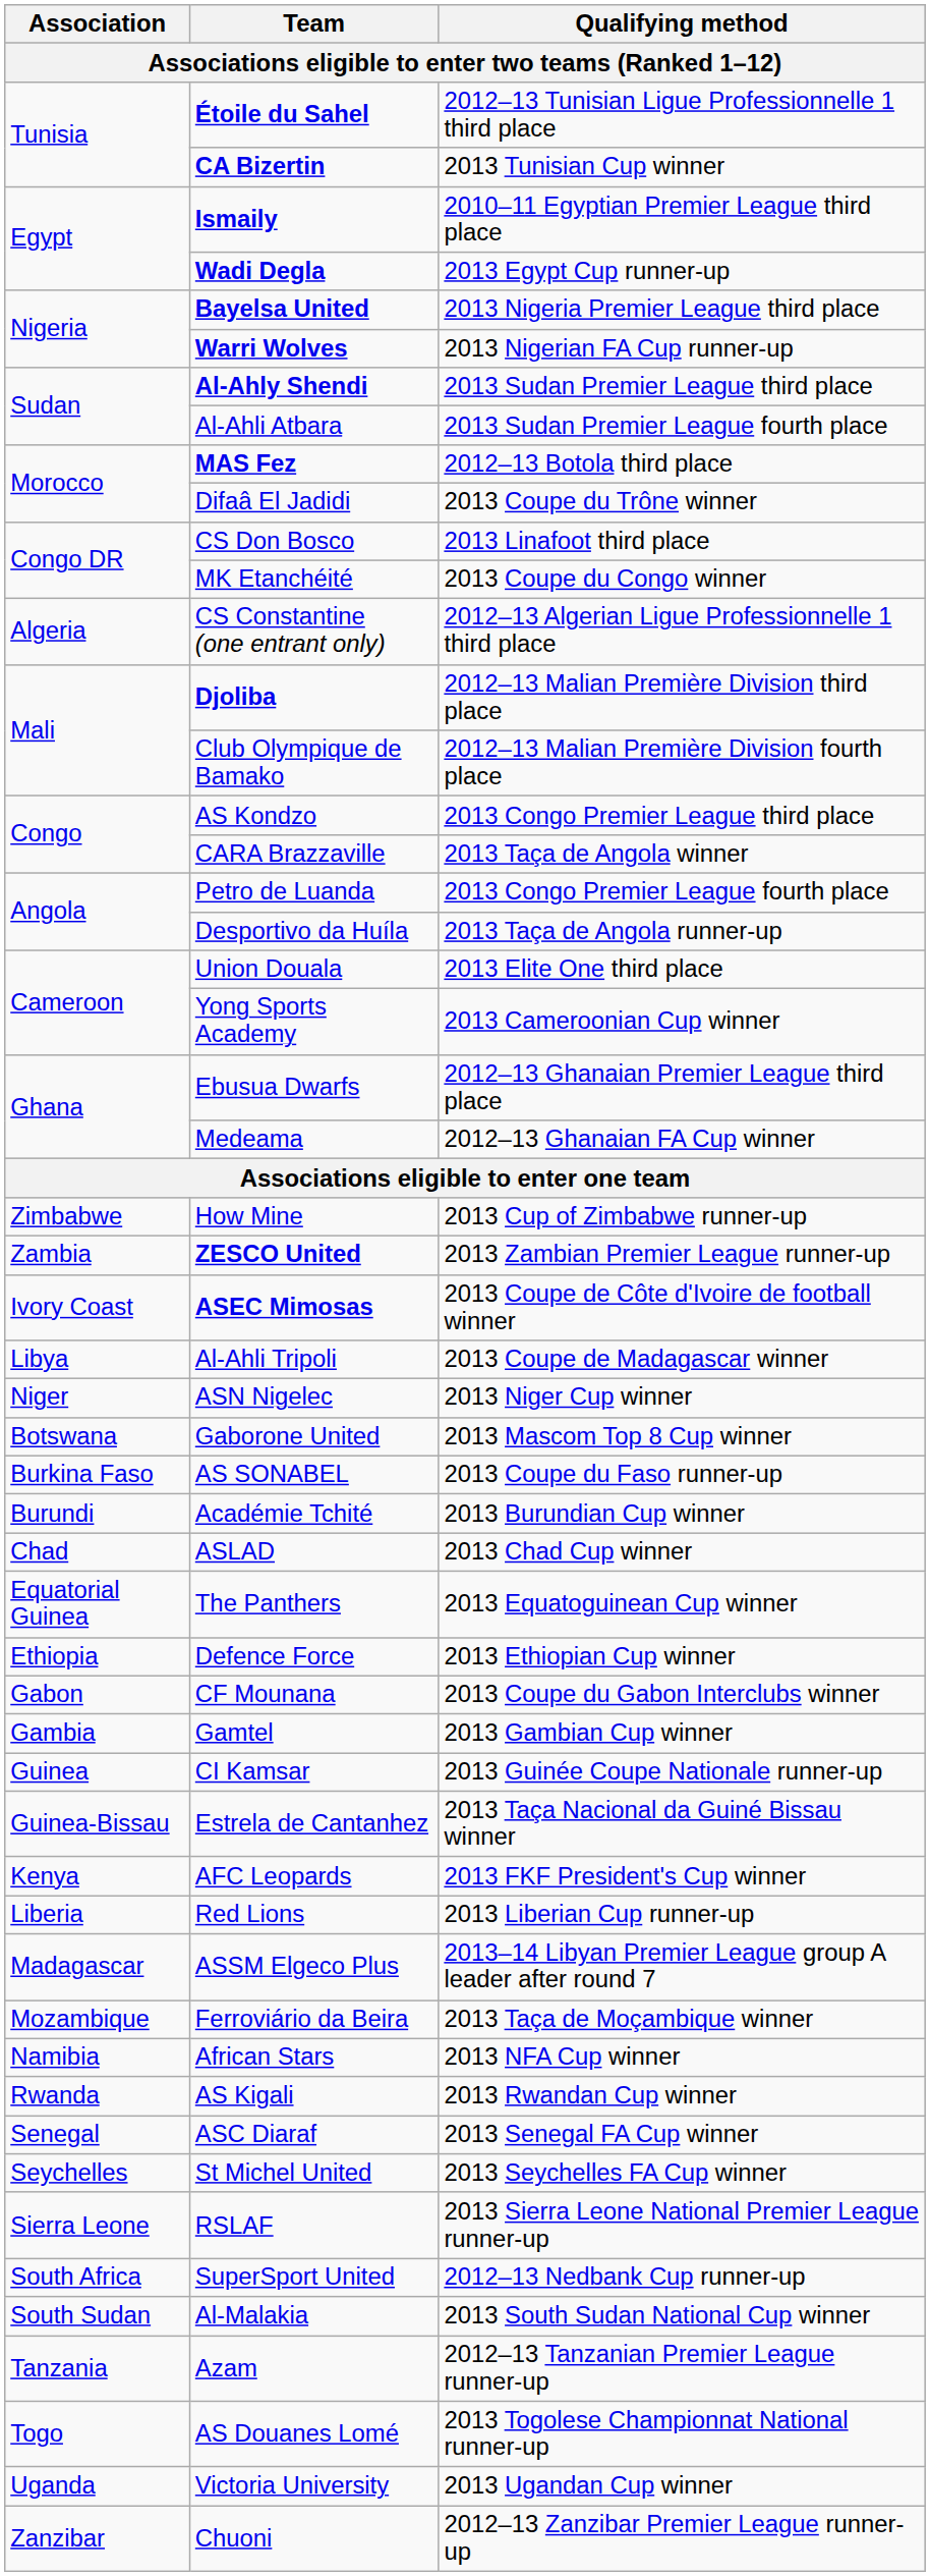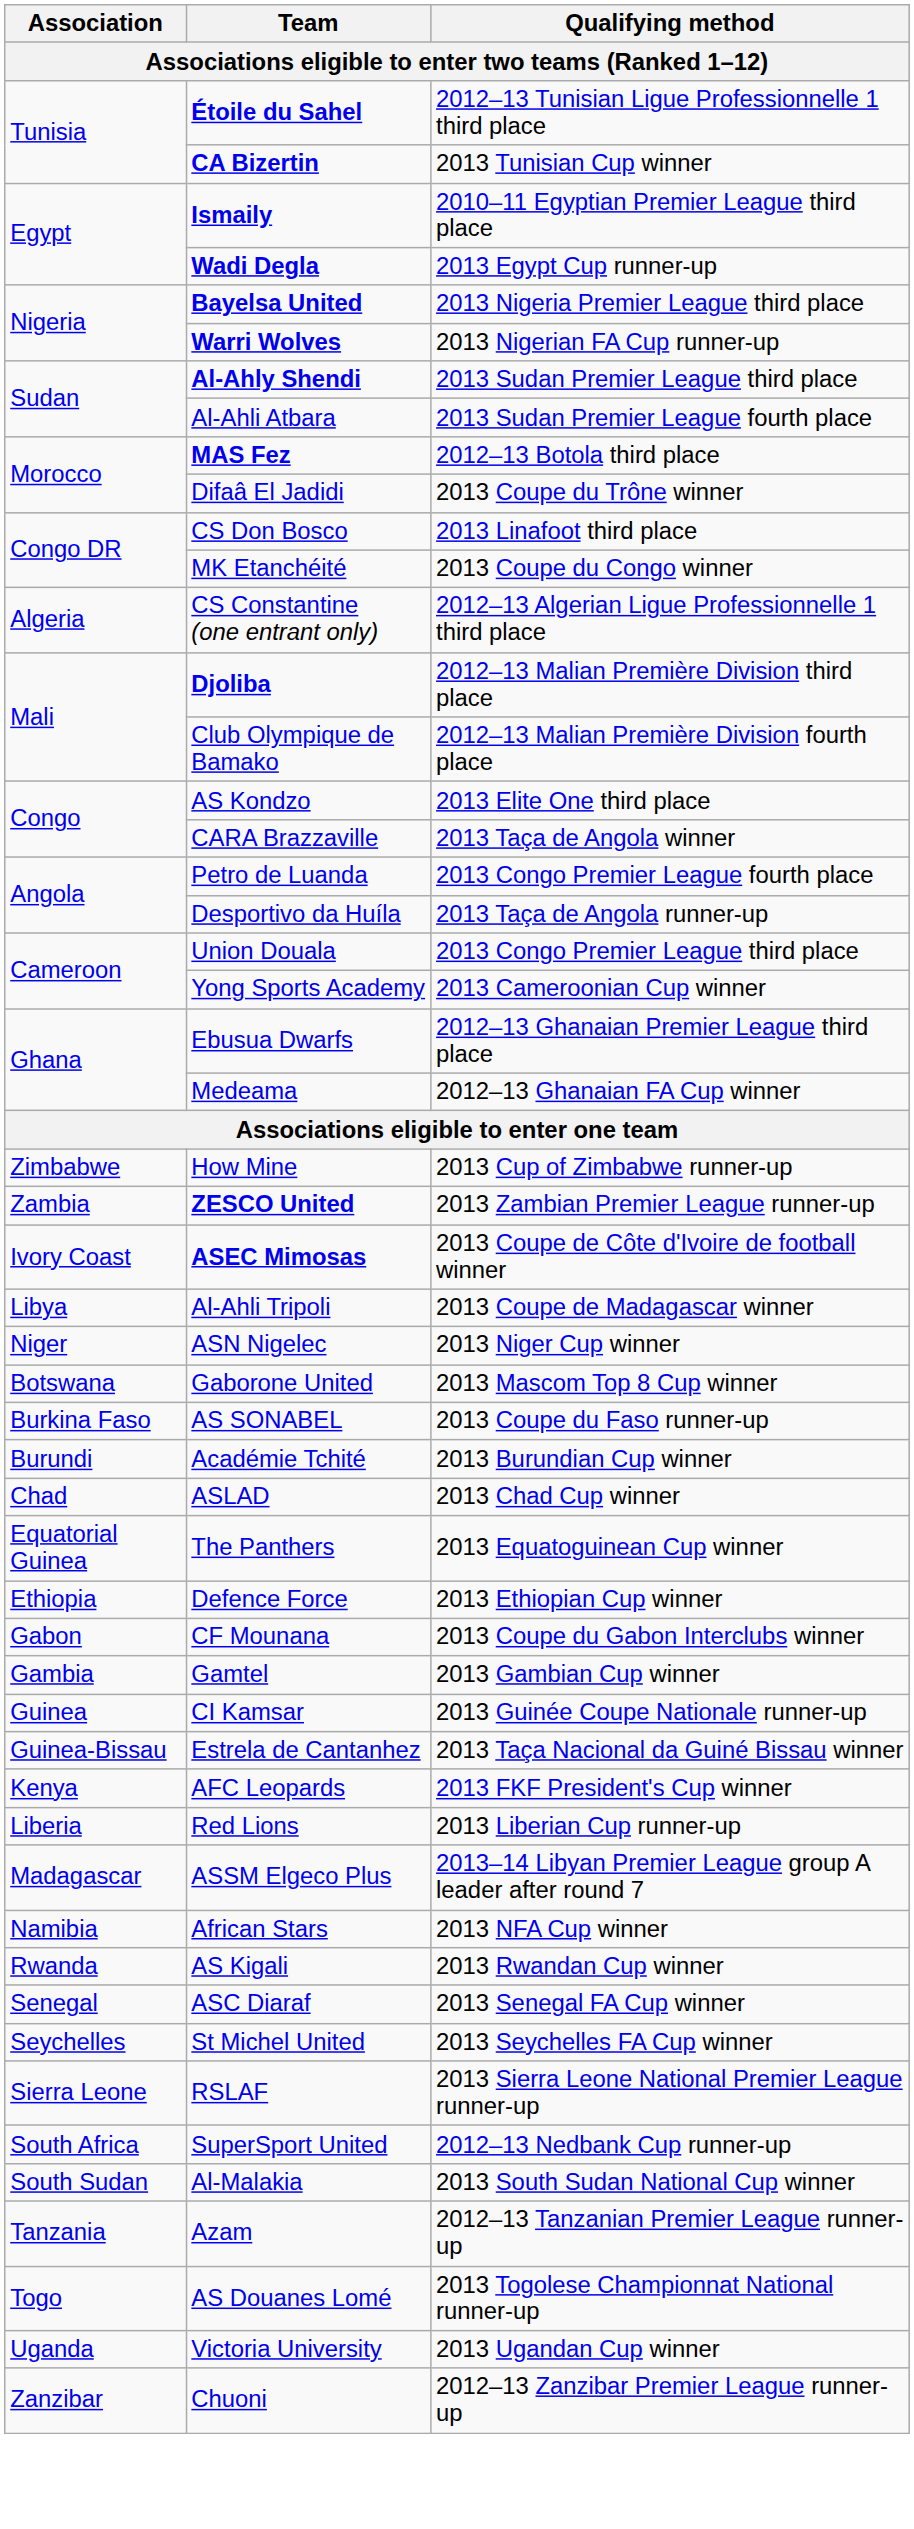AS Kondzo | Qualifying method: 2013 Congo Premier League third place -> 2013 Elite One third place
Union Douala | Qualifying method: 2013 Elite One third place -> 2013 Congo Premier League third place
- row: Mozambique | Ferroviário da Beira | 2013 Taça de Moçambique winner
